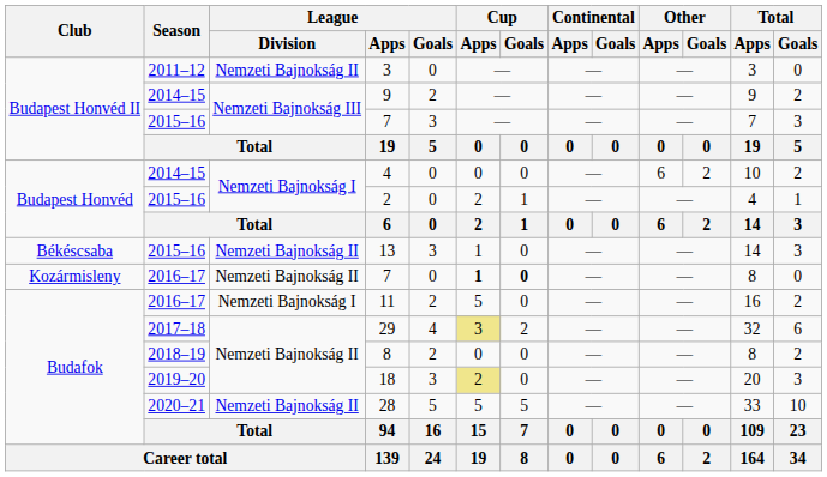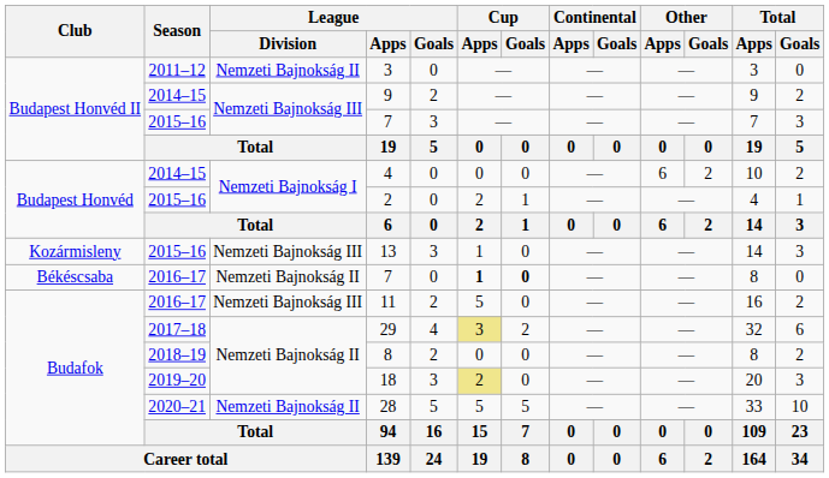13 | Club: Békéscsaba -> Kozármisleny
13 | League / Division: Nemzeti Bajnokság II -> Nemzeti Bajnokság III
2016–17 / 7 | Club: Kozármisleny -> Békéscsaba
11 | League / Division: Nemzeti Bajnokság I -> Nemzeti Bajnokság III
